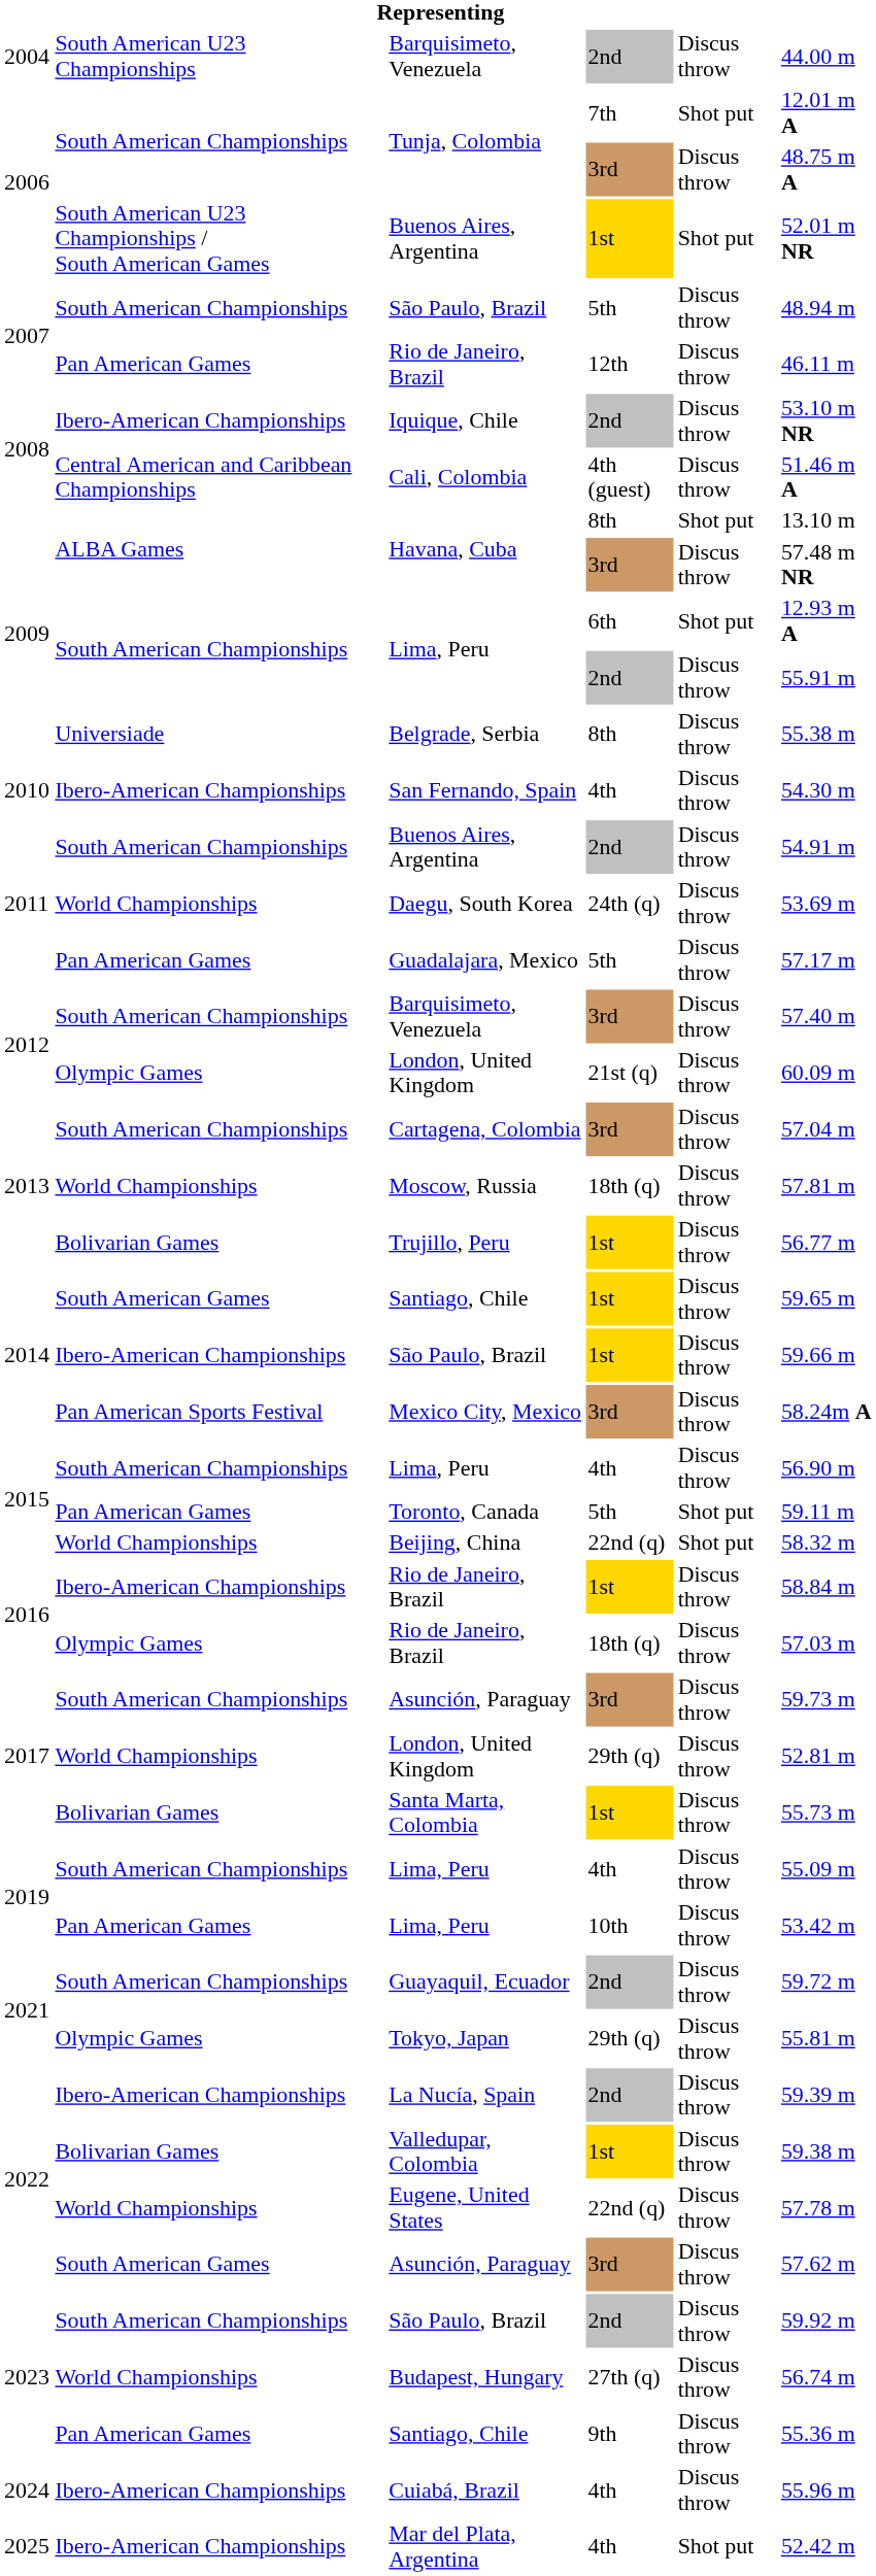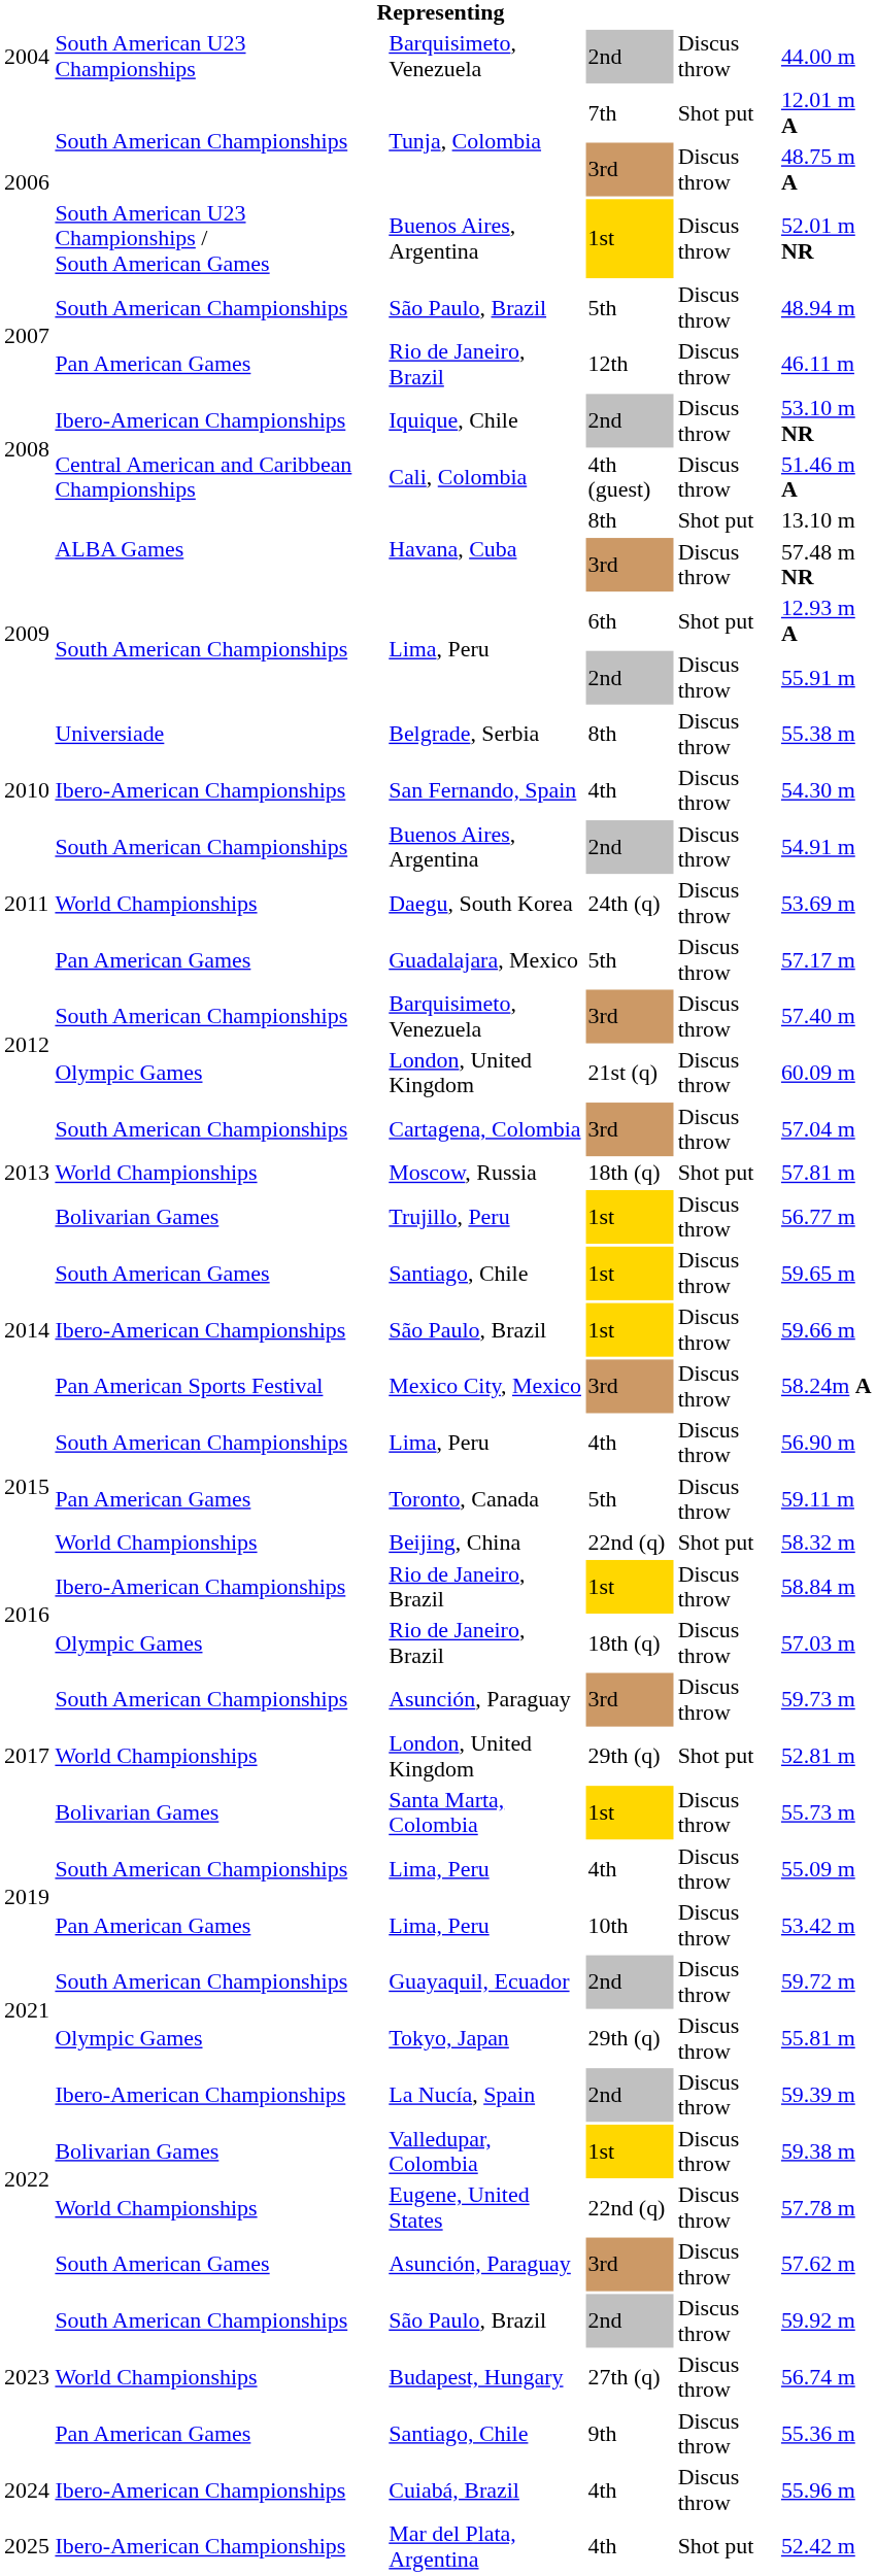Buenos Aires, Argentina / 1st | column 5: Shot put -> Discus throw
Moscow, Russia | column 5: Discus throw -> Shot put
Toronto, Canada | column 5: Shot put -> Discus throw
London, United Kingdom / 29th (q) | column 5: Discus throw -> Shot put
